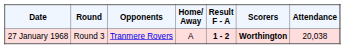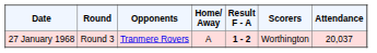27 January 1968 | Scorers: bold -> normal
27 January 1968 | Attendance: 20,038 -> 20,037
